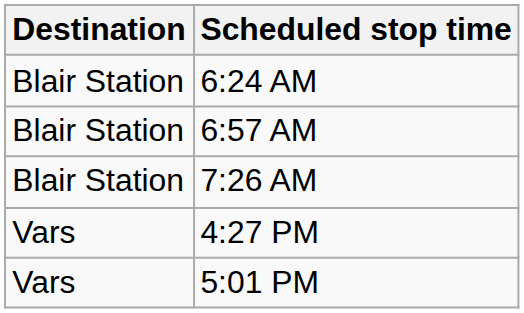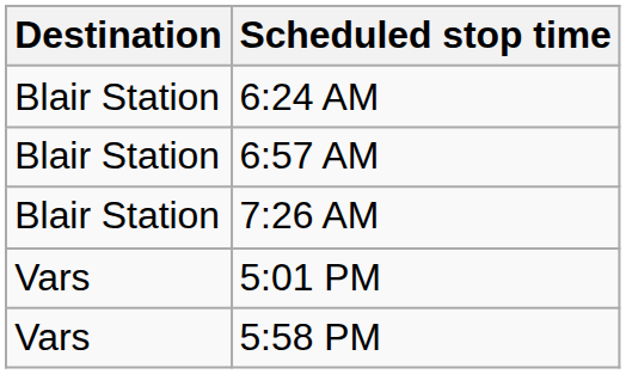- row: Vars | 4:27 PM
+ row: Vars | 5:58 PM
